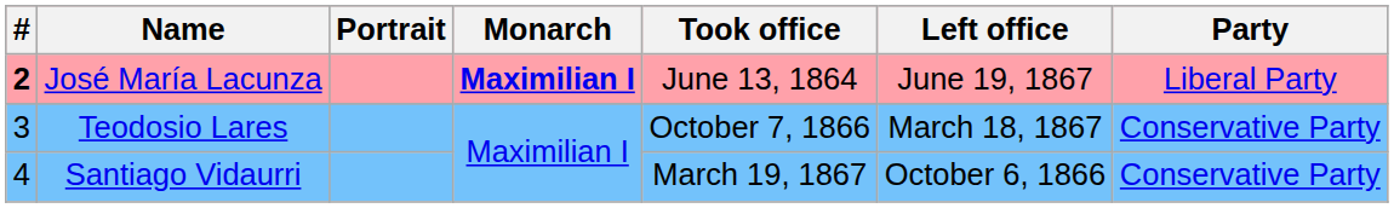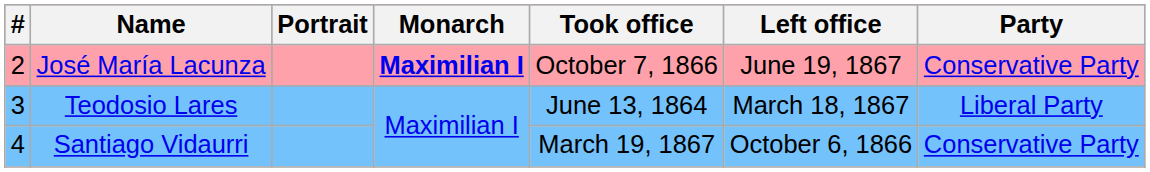José María Lacunza | #: bold -> normal
José María Lacunza | Took office: June 13, 1864 -> October 7, 1866
José María Lacunza | Party: Liberal Party -> Conservative Party
Teodosio Lares | Took office: October 7, 1866 -> June 13, 1864
Teodosio Lares | Party: Conservative Party -> Liberal Party
